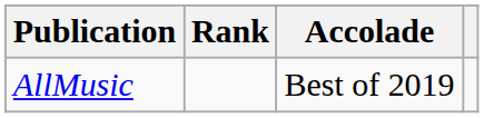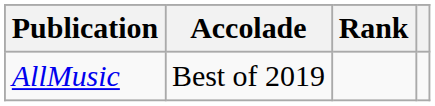columns swapped: Accolade <-> Rank
